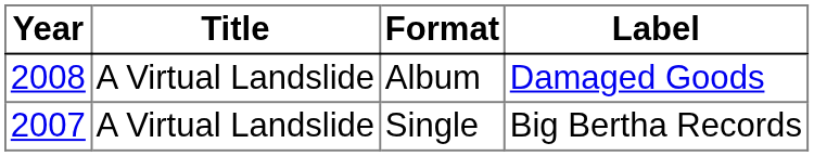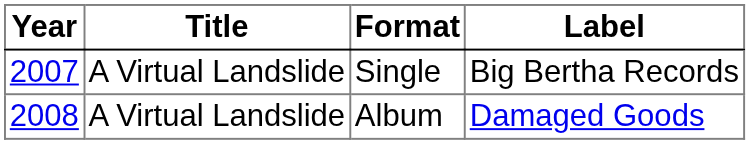rows swapped: Album <-> Single
